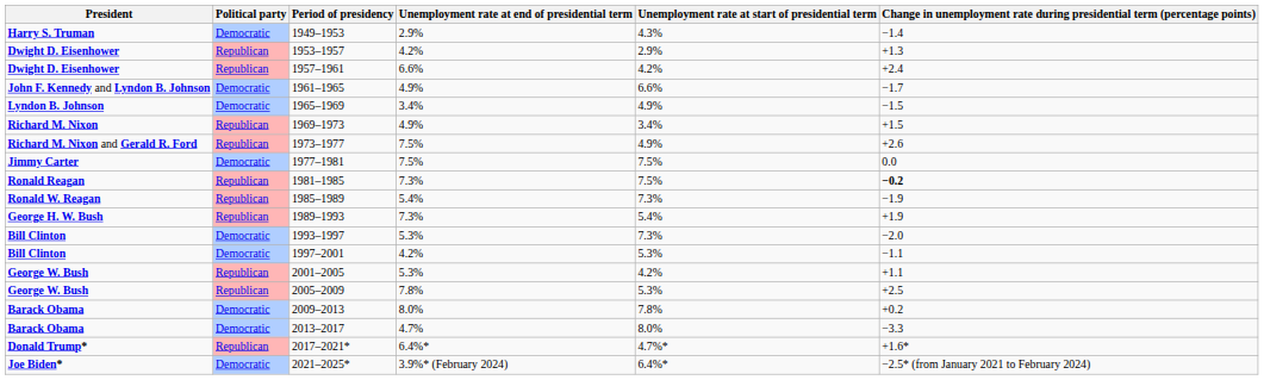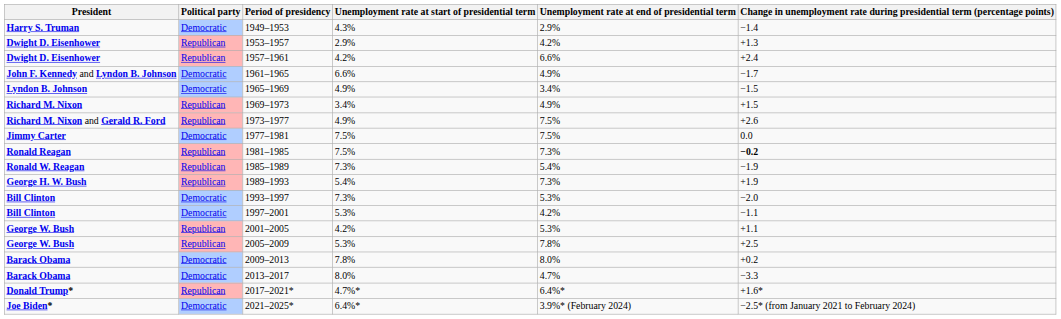columns swapped: Unemployment rate at start of presidential term <-> Unemployment rate at end of presidential term
